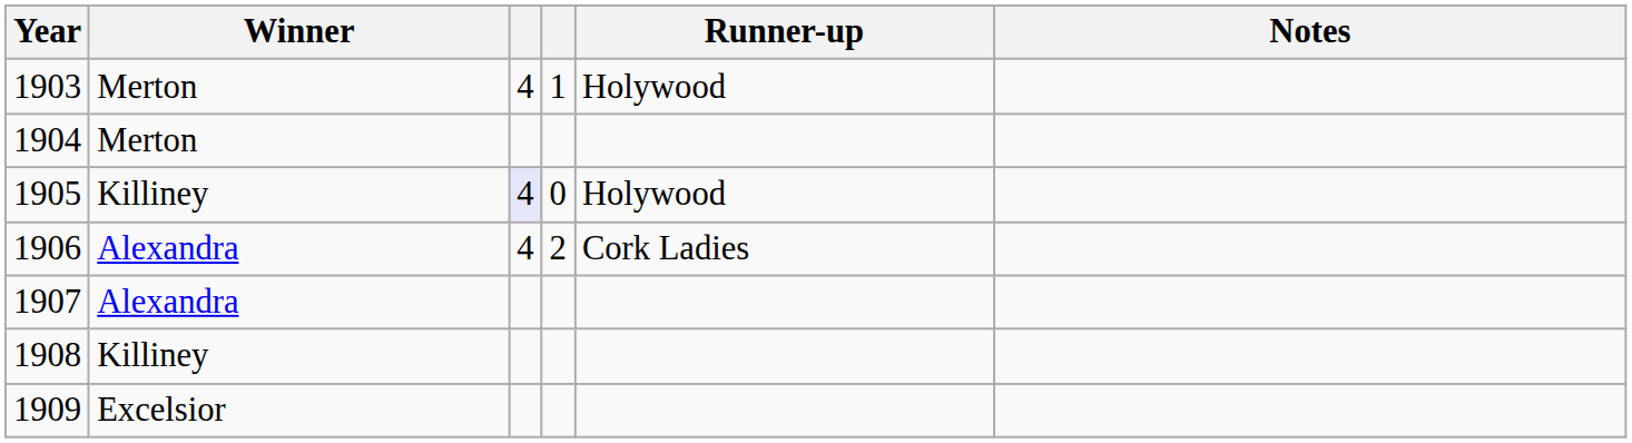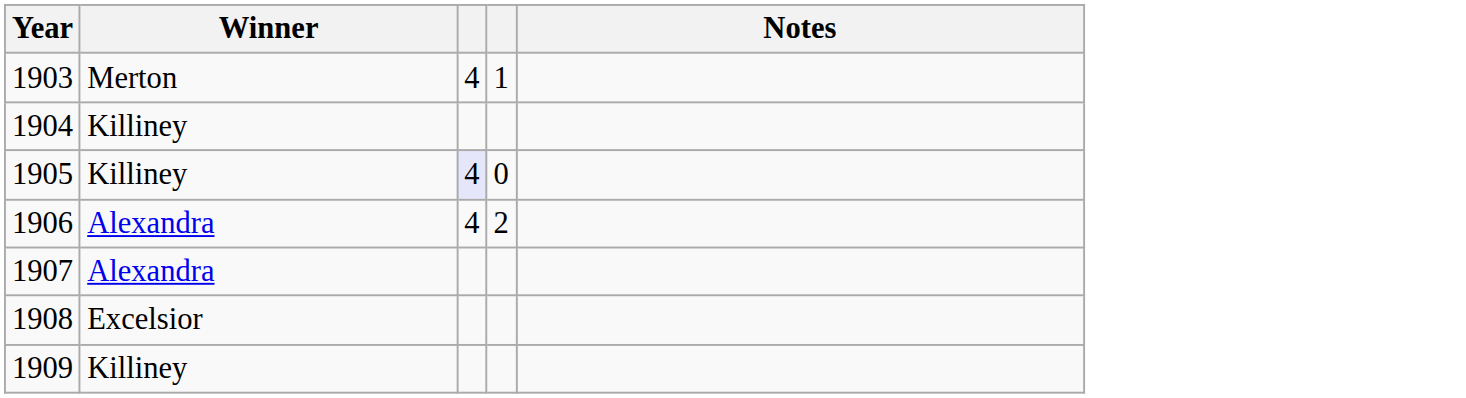- column: Runner-up | Holywood | Holywood | Cork Ladies
1904 | Winner: Merton -> Killiney
1908 | Winner: Killiney -> Excelsior
1909 | Winner: Excelsior -> Killiney
